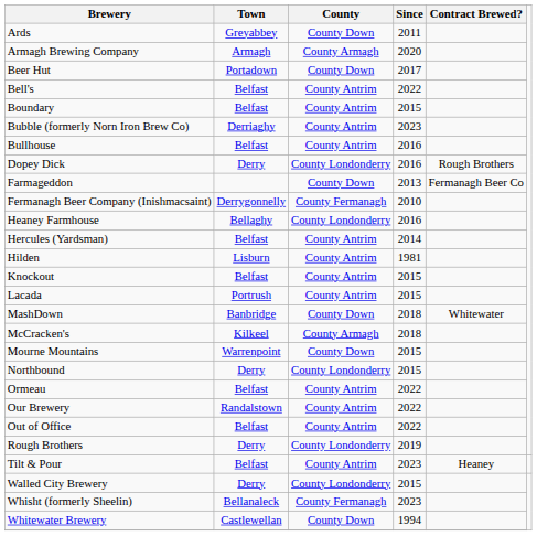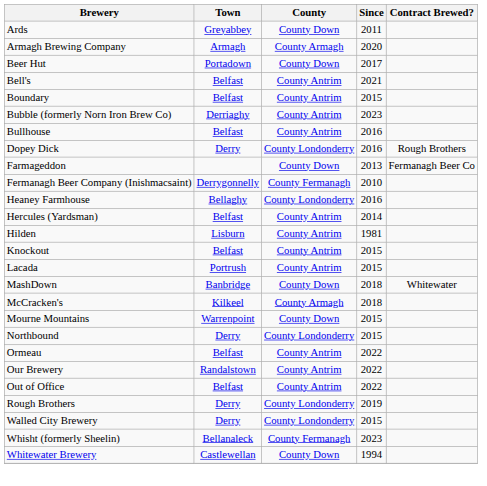Bell's | Since: 2022 -> 2021
- row: Tilt & Pour | Belfast | County Antrim | 2023 | Heaney
